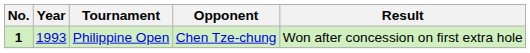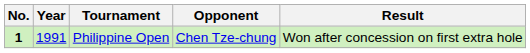Philippine Open | Year: 1993 -> 1991
